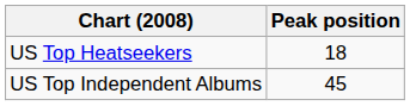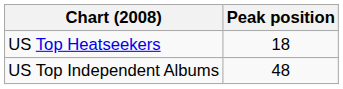US Top Independent Albums | Peak position: 45 -> 48
